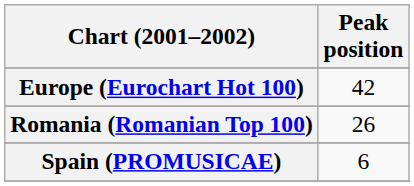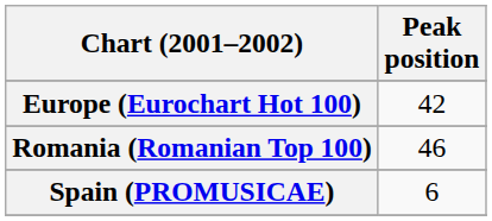Romania (Romanian Top 100) | Peak position: 26 -> 46
